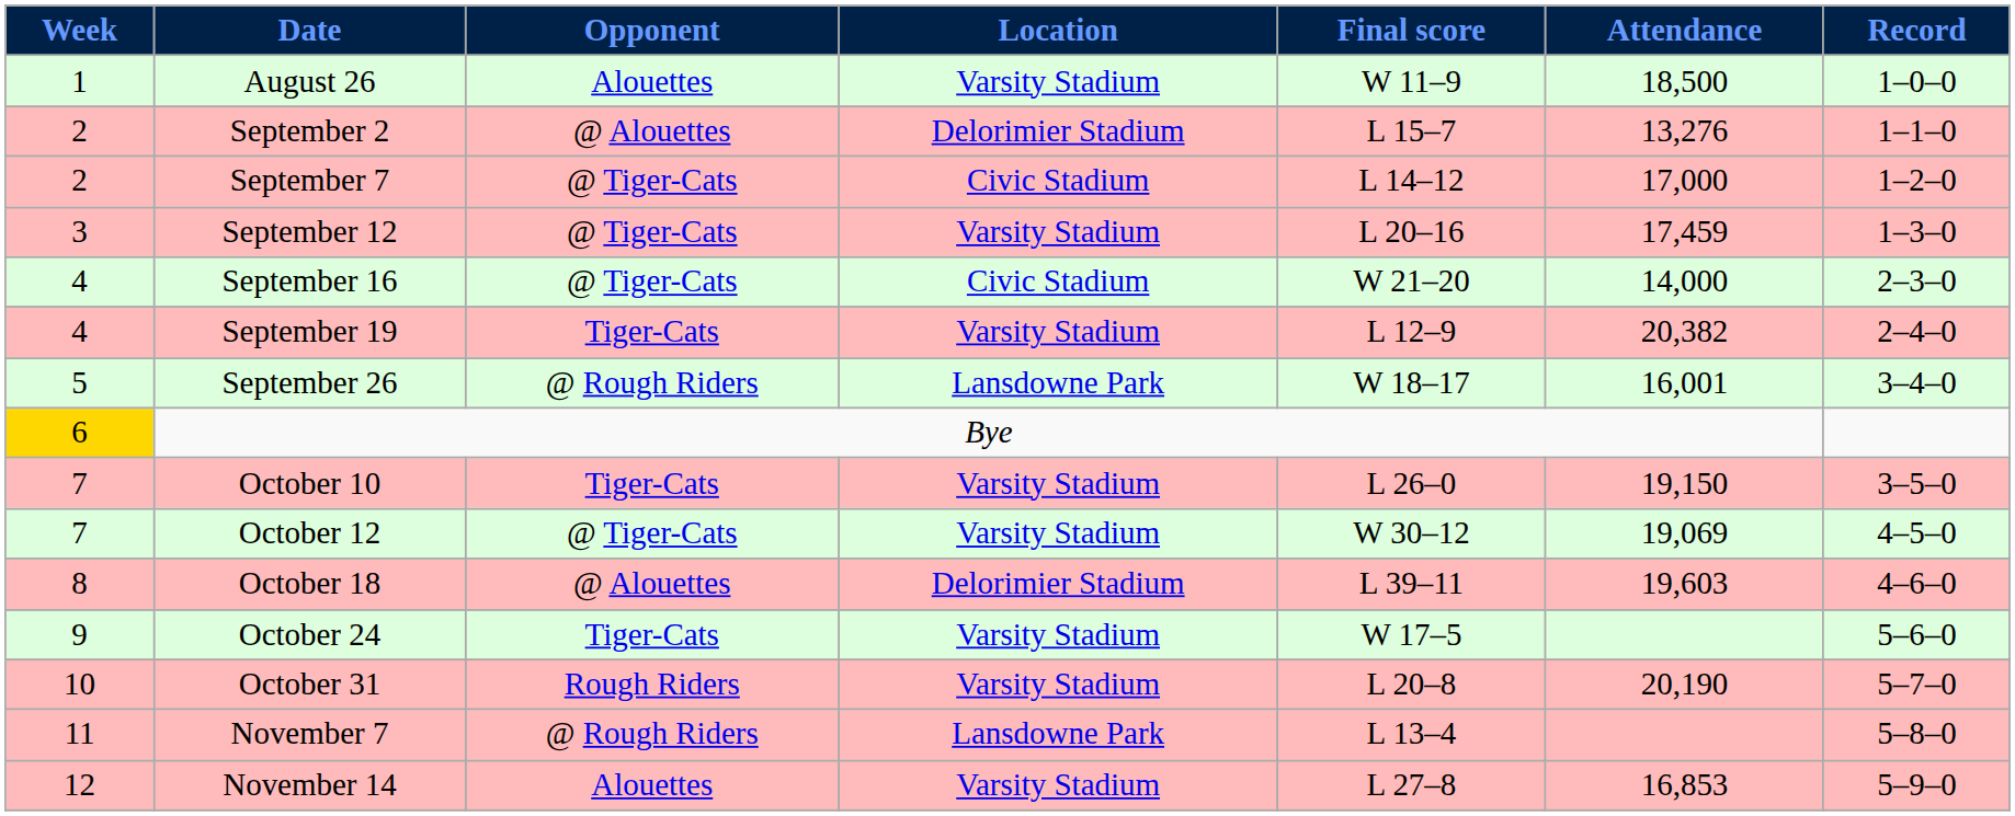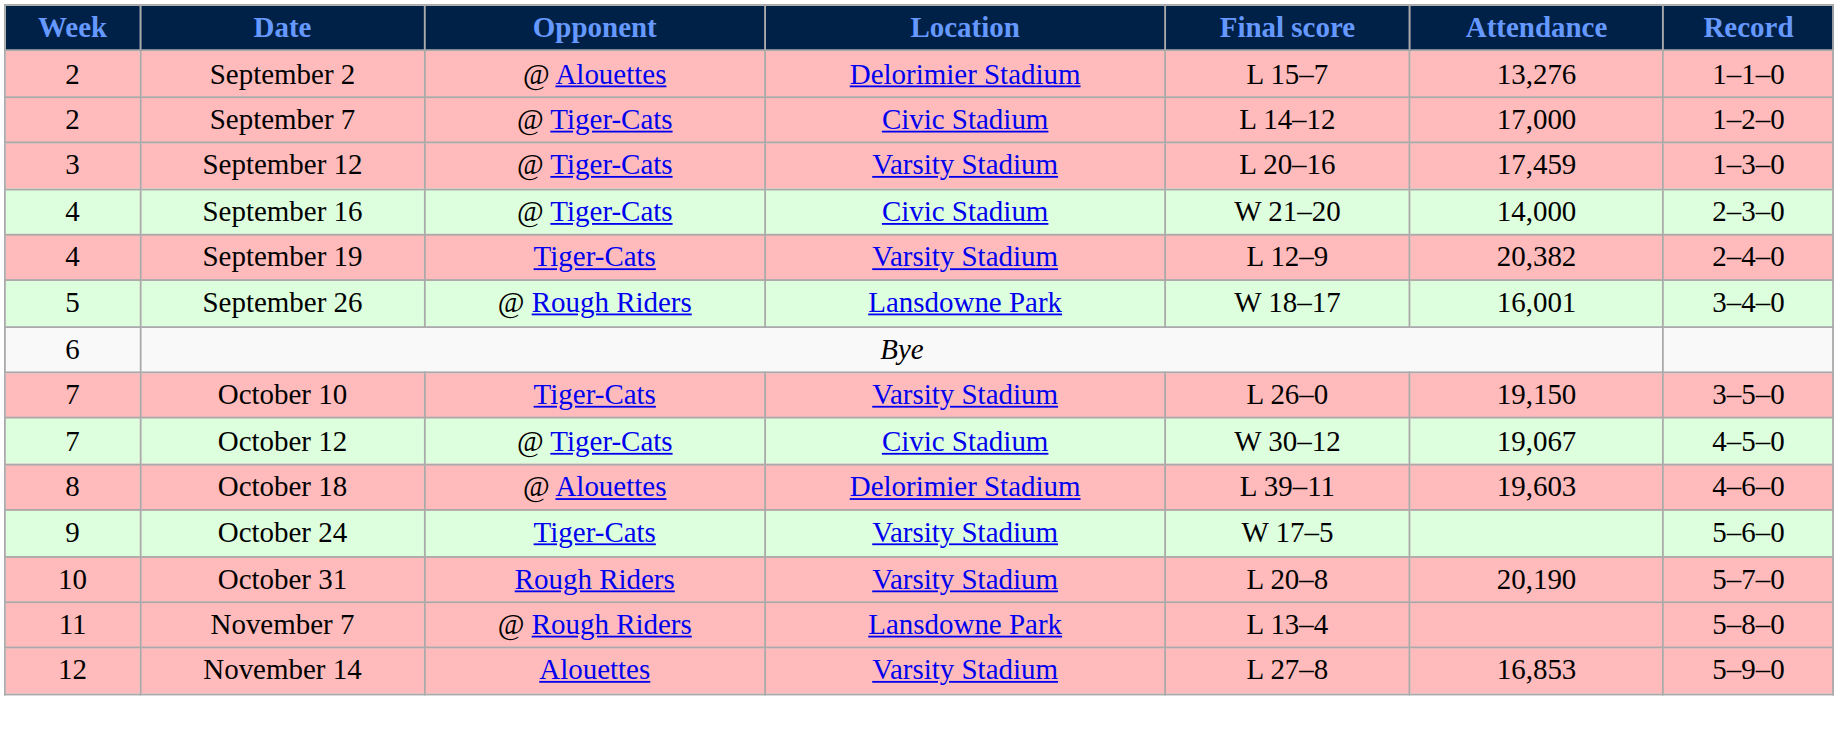- row: 1 | August 26 | Alouettes | Varsity Stadium | W 11–9 | 18,500 | 1–0–0
Bye | Week: gold background -> no background
October 12 | Location: Varsity Stadium -> Civic Stadium
October 12 | Attendance: 19,069 -> 19,067
